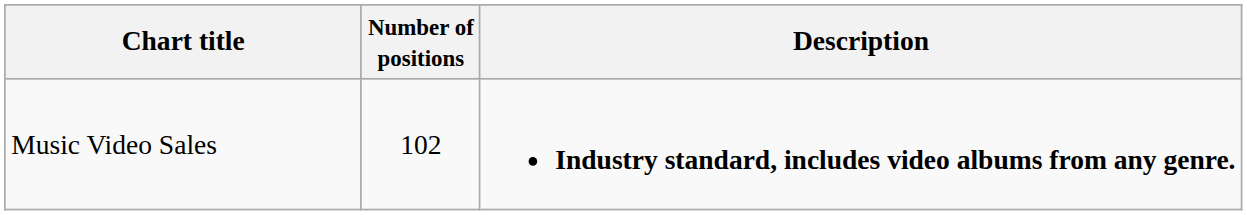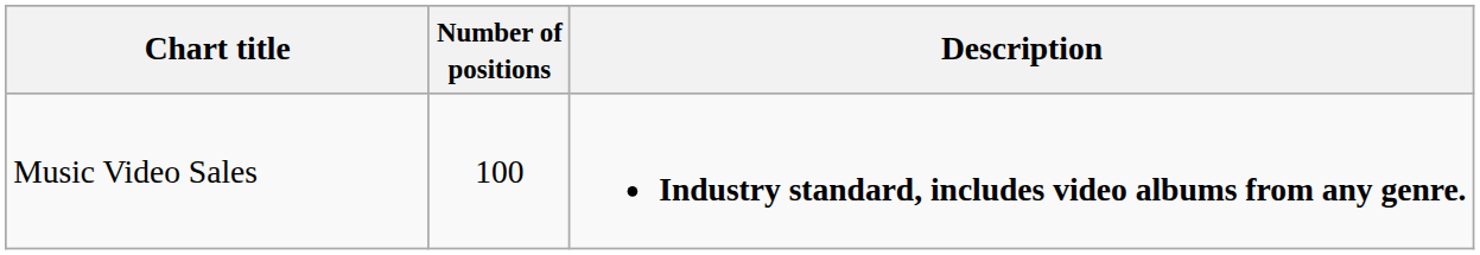Music Video Sales | Number of positions: 102 -> 100
